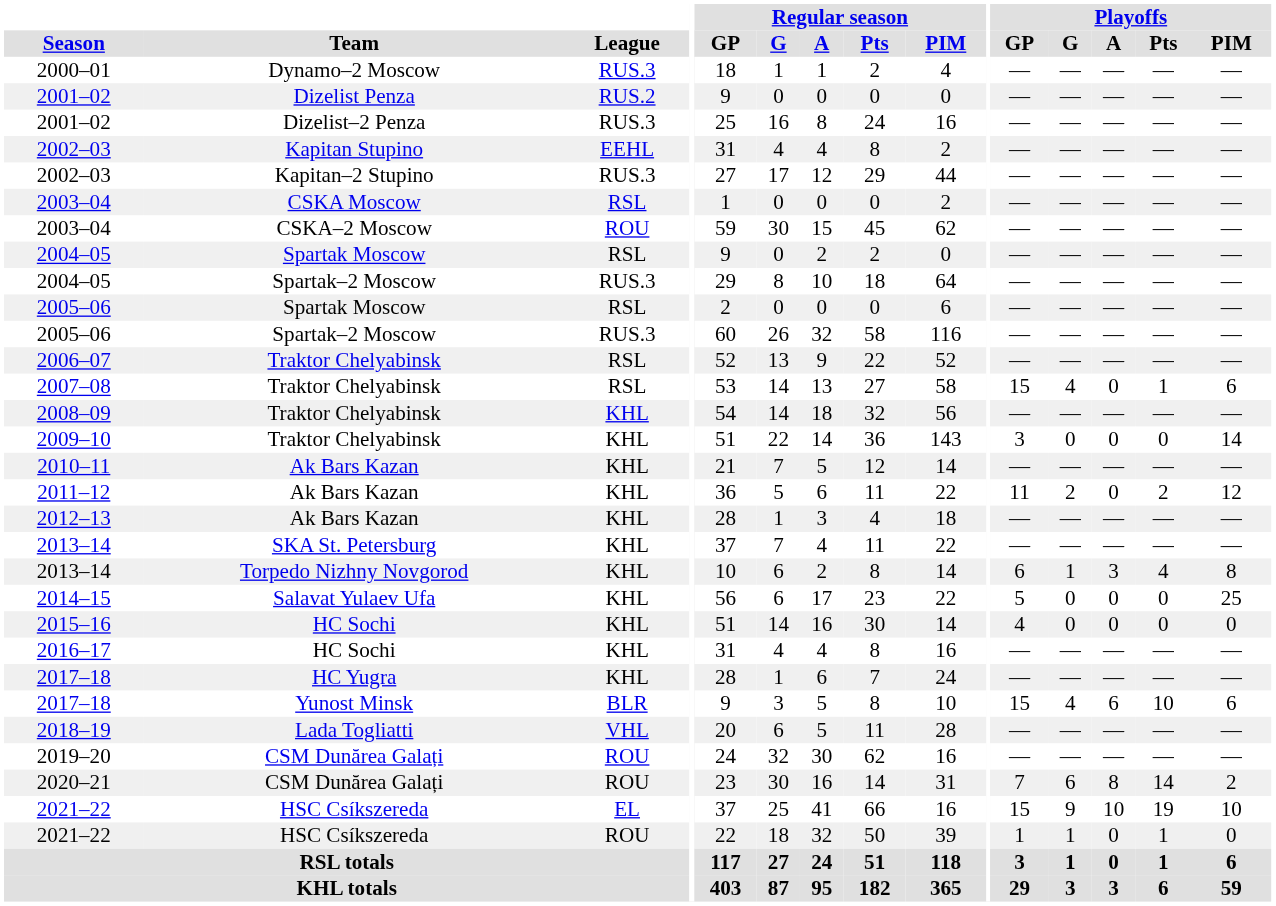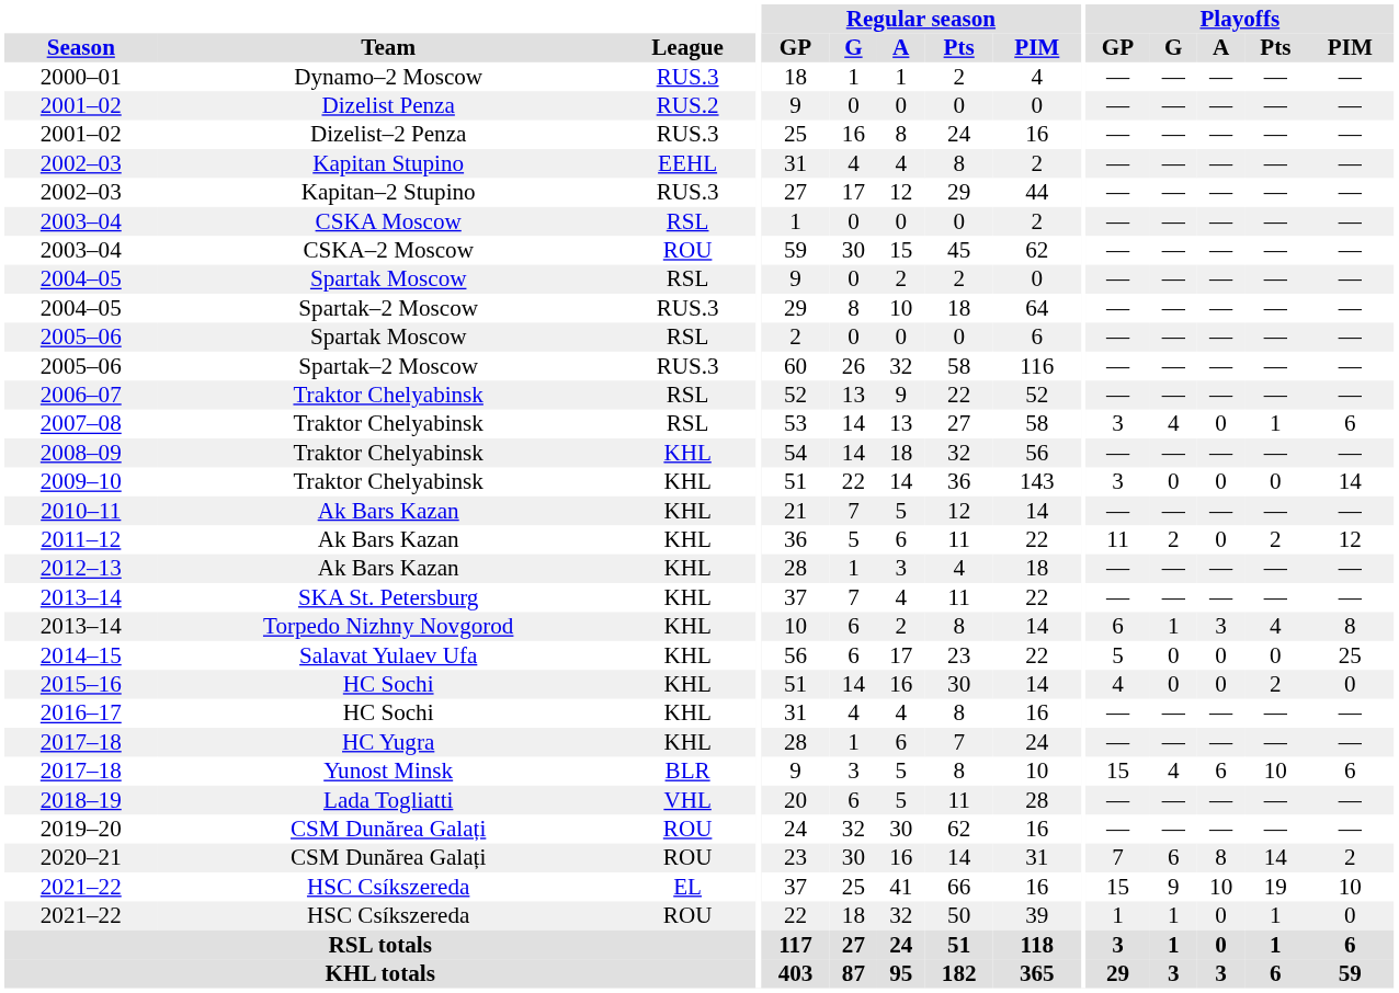2007–08 | Playoffs / GP: 15 -> 3
2015–16 | Playoffs / Pts: 0 -> 2
